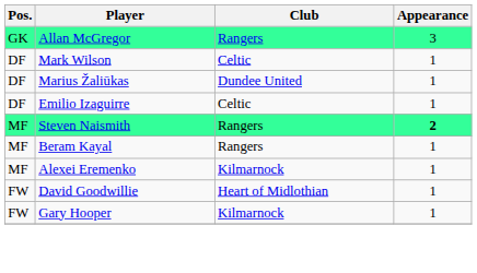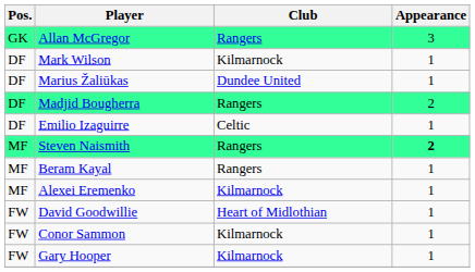Mark Wilson | Club: Celtic -> Kilmarnock
+ row: DF | Madjid Bougherra | Rangers | 2
+ row: FW | Conor Sammon | Kilmarnock | 1
